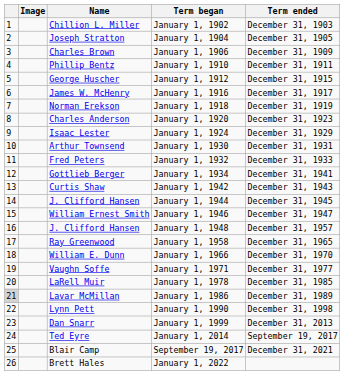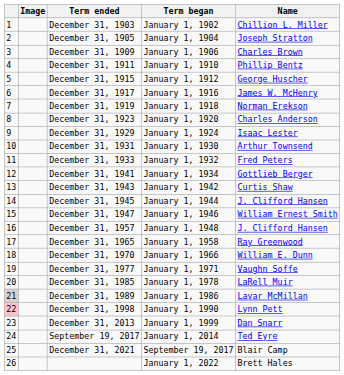columns swapped: Name <-> Term ended
January 1, 1990 | column 1: no background -> pink background
